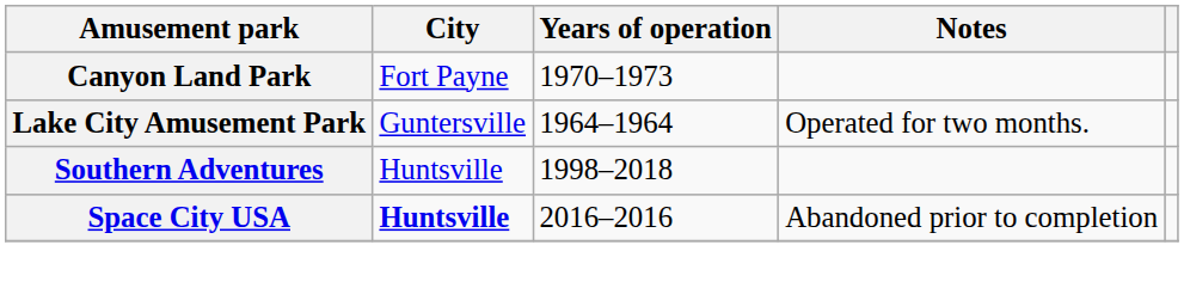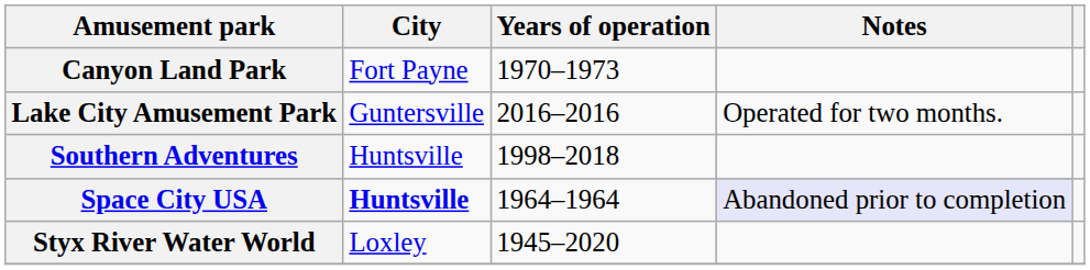Lake City Amusement Park | Years of operation: 1964–1964 -> 2016–2016
Space City USA | Years of operation: 2016–2016 -> 1964–1964
Space City USA | Notes: no background -> lavender background
+ row: Styx River Water World | Loxley | 1945–2020
